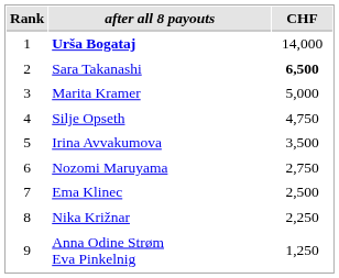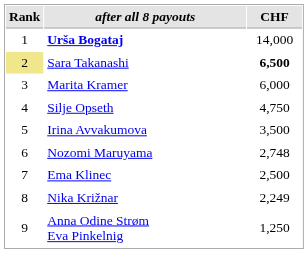Sara Takanashi | Rank: no background -> khaki background
Marita Kramer | CHF: 5,000 -> 6,000
Nozomi Maruyama | CHF: 2,750 -> 2,748
Nika Križnar | CHF: 2,250 -> 2,249
